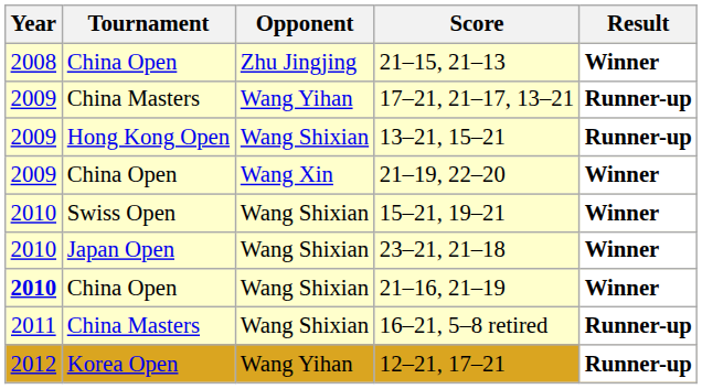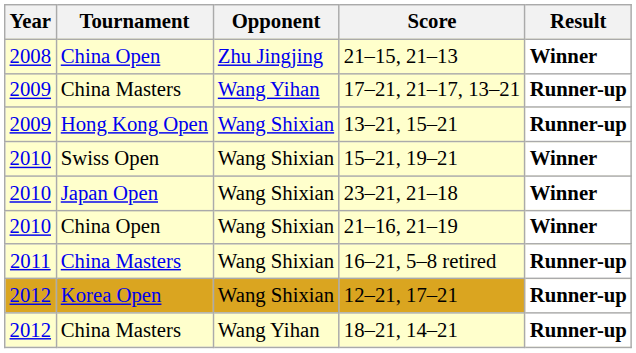- row: 2009 | China Open | Wang Xin | 21–19, 22–20 | Winner
21–16, 21–19 | Year: bold -> normal
12–21, 17–21 | Opponent: Wang Yihan -> Wang Shixian
+ row: 2012 | China Masters | Wang Yihan | 18–21, 14–21 | Runner-up
